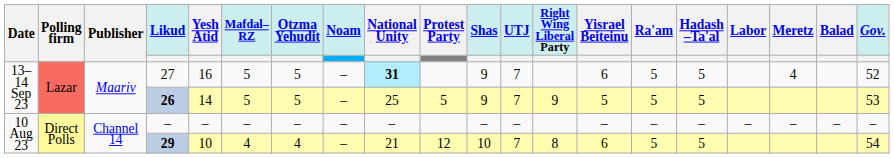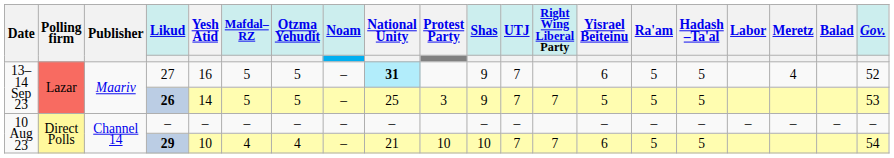26 | Protest Party: 5 -> 3
26 | Right Wing Liberal Party: 9 -> 7
29 | Protest Party: 12 -> 10
29 | Right Wing Liberal Party: 8 -> 7
